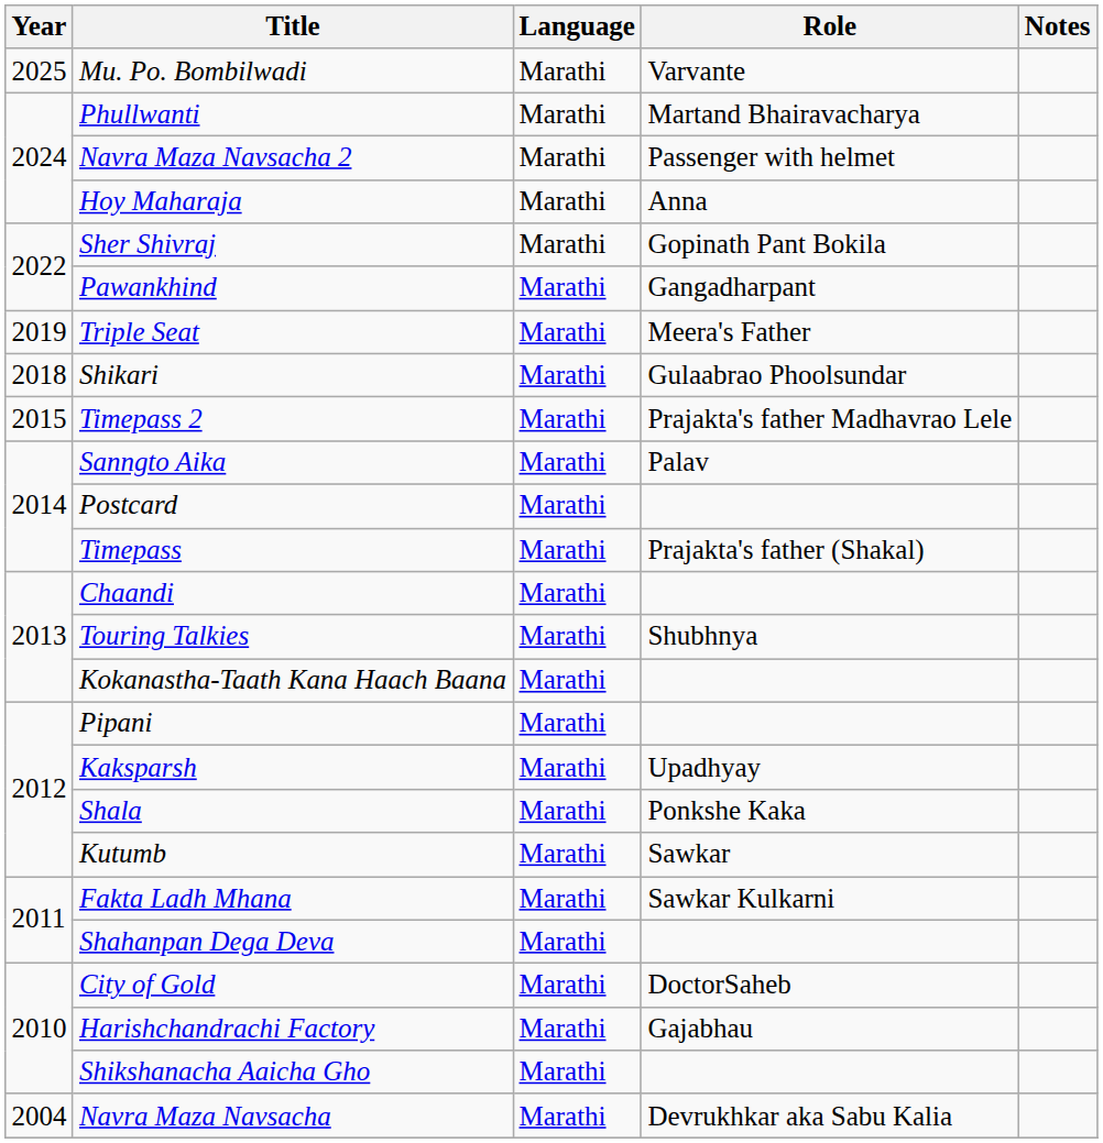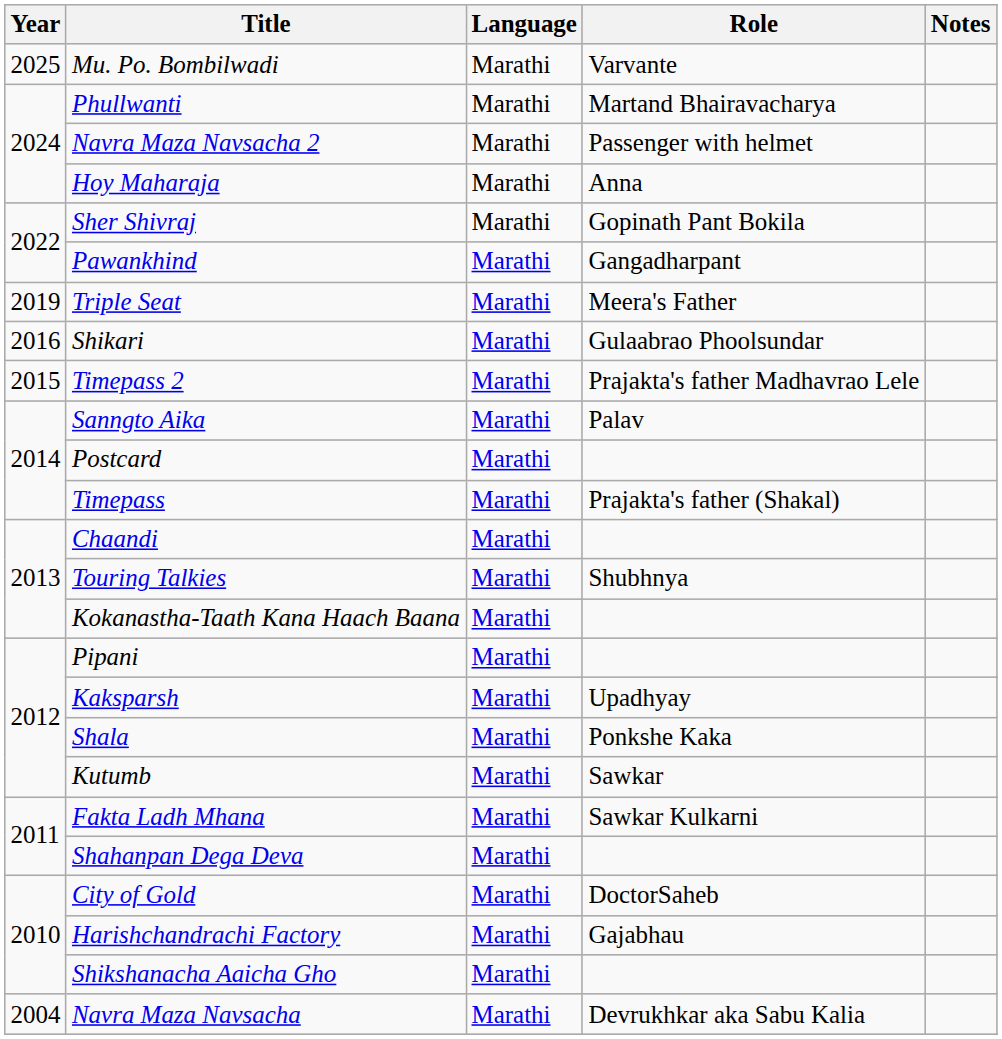Shikari | Year: 2018 -> 2016
